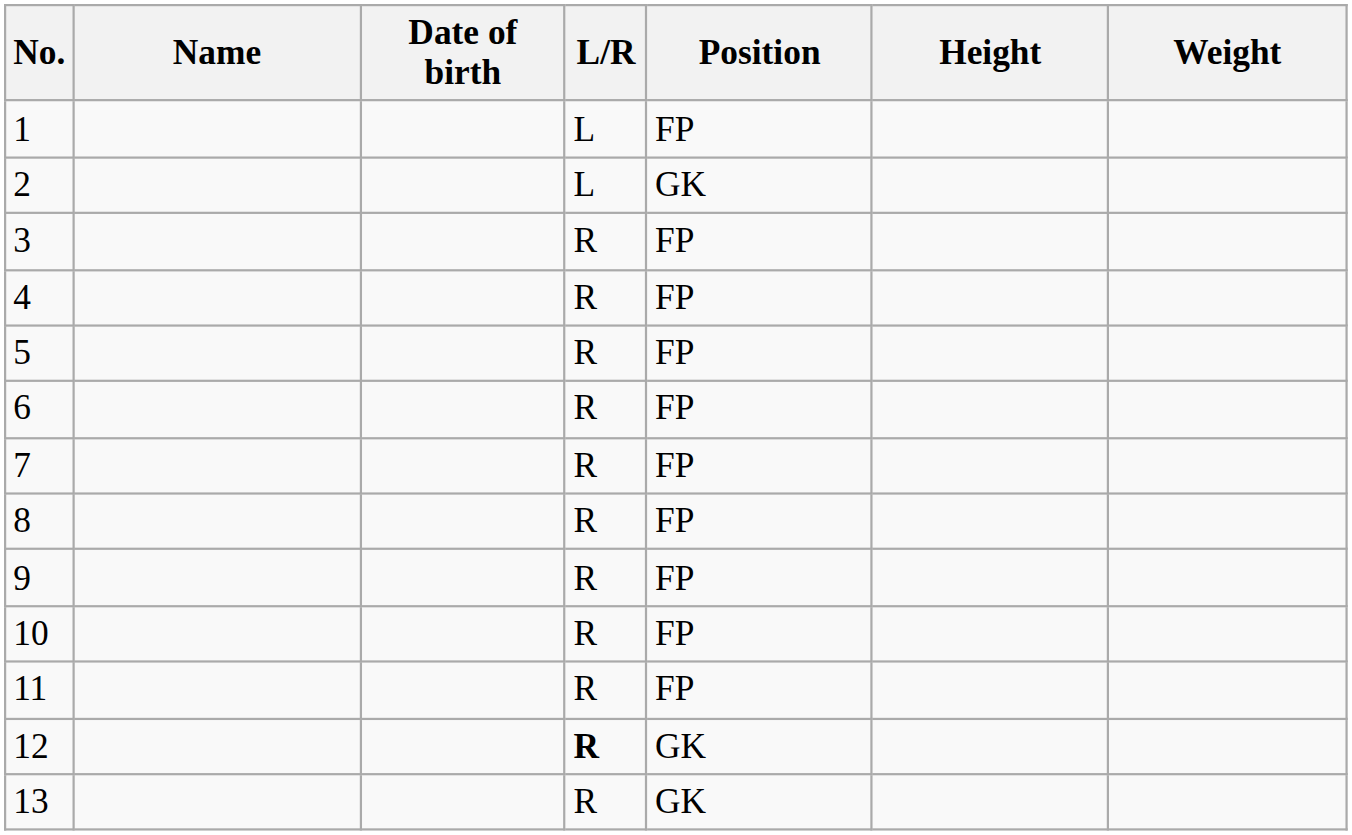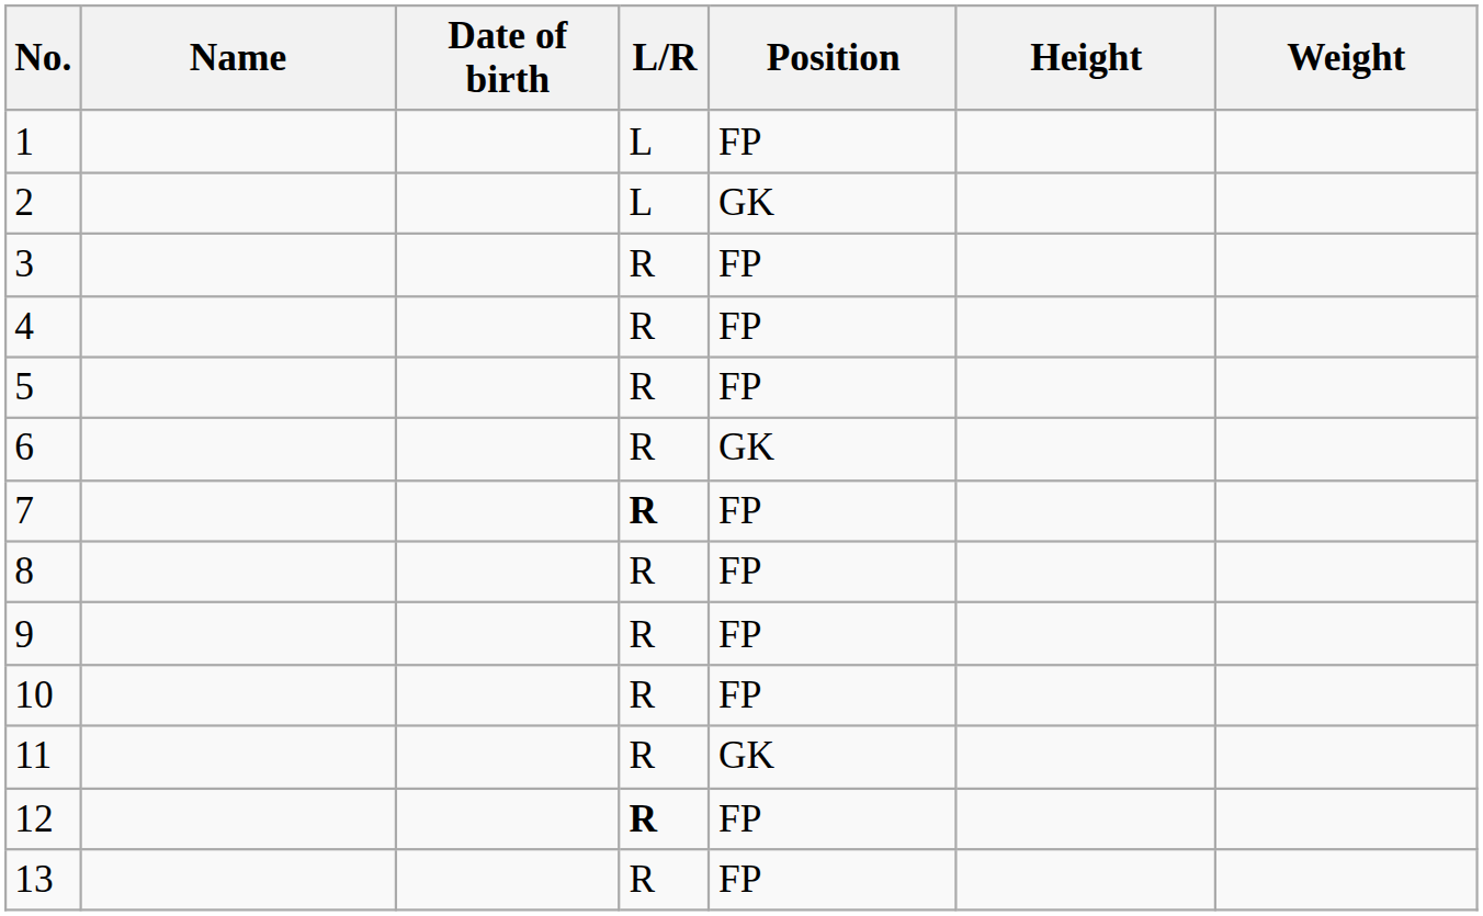6 | Position: FP -> GK
7 | L/R: normal -> bold
11 | Position: FP -> GK
12 | Position: GK -> FP
13 | Position: GK -> FP
